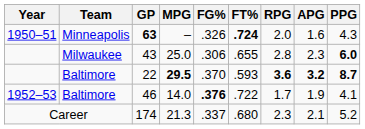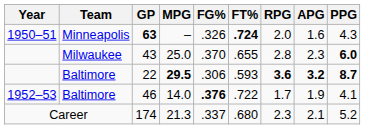43 | FG%: .306 -> .370
22 | FG%: .370 -> .306
